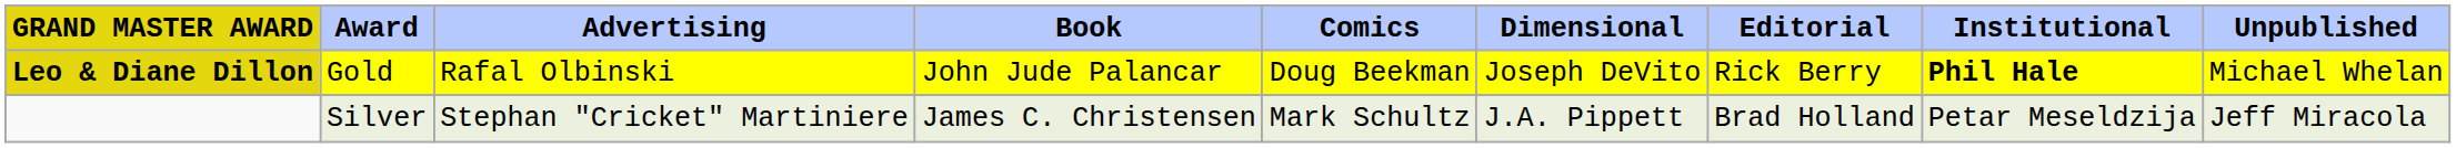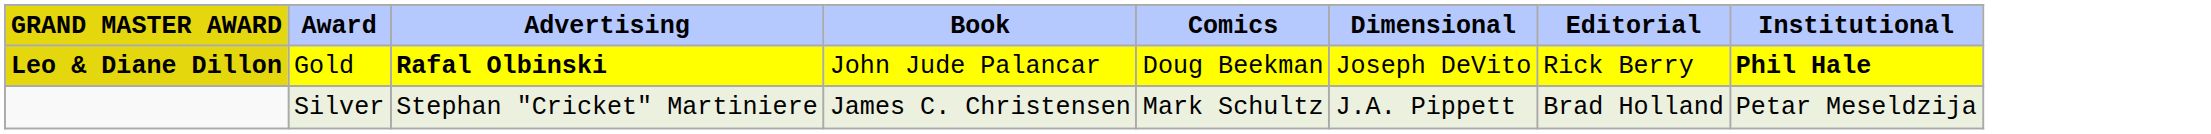- column: Unpublished | Michael Whelan | Jeff Miracola
Leo & Diane Dillon | Advertising: normal -> bold
